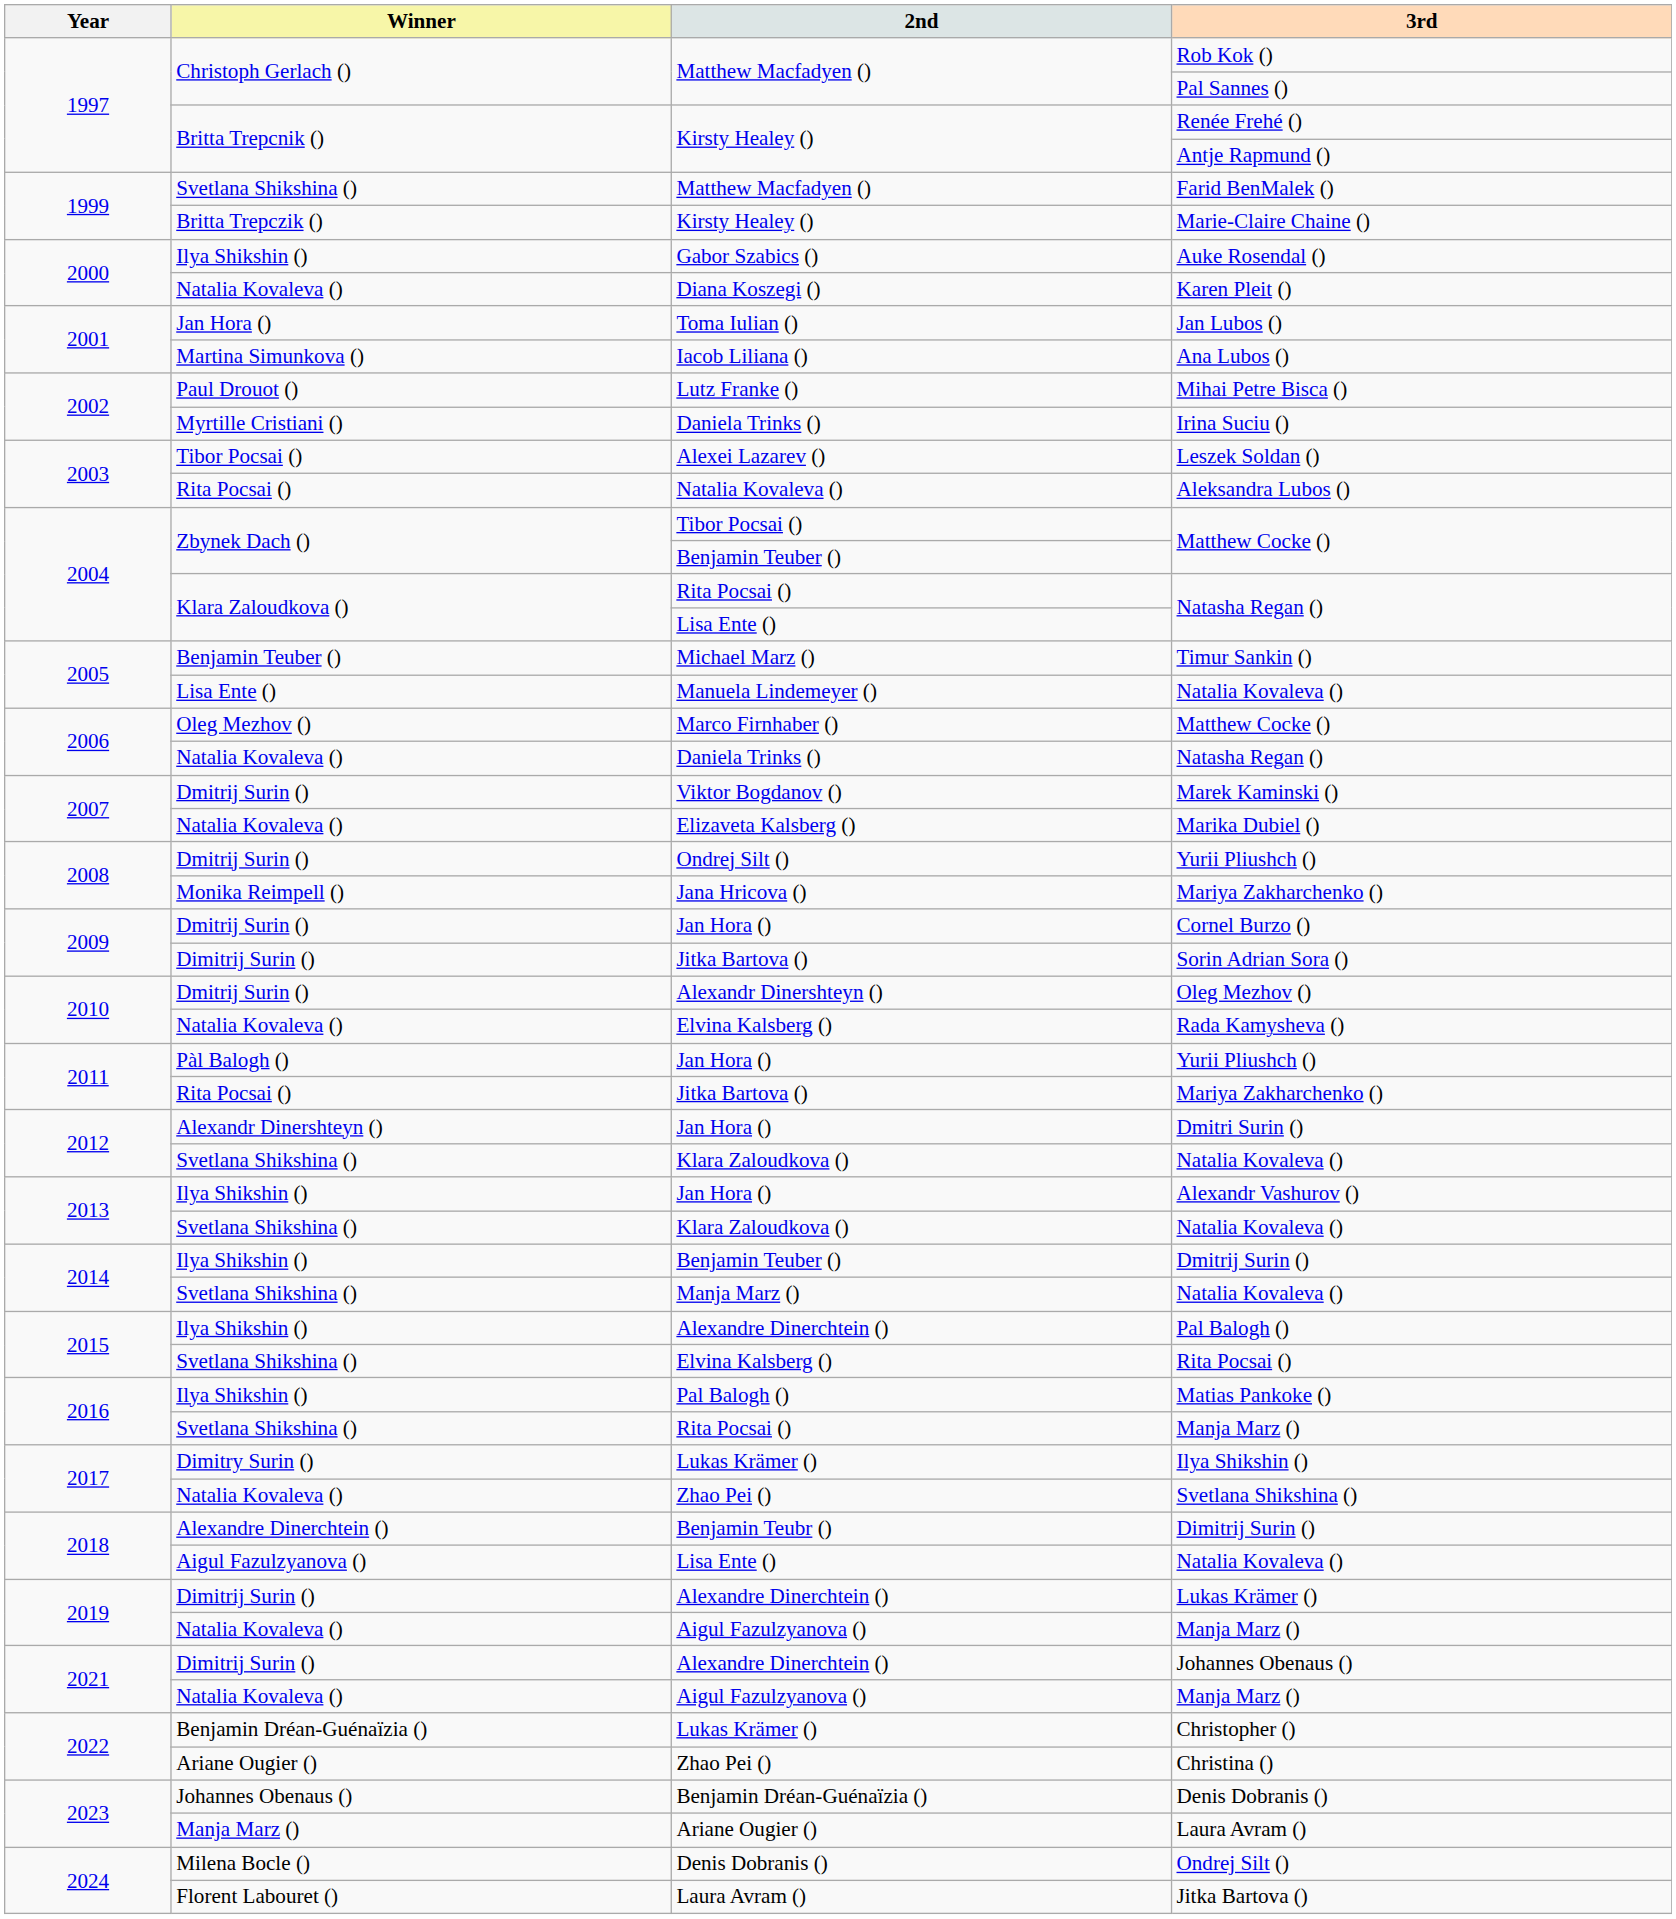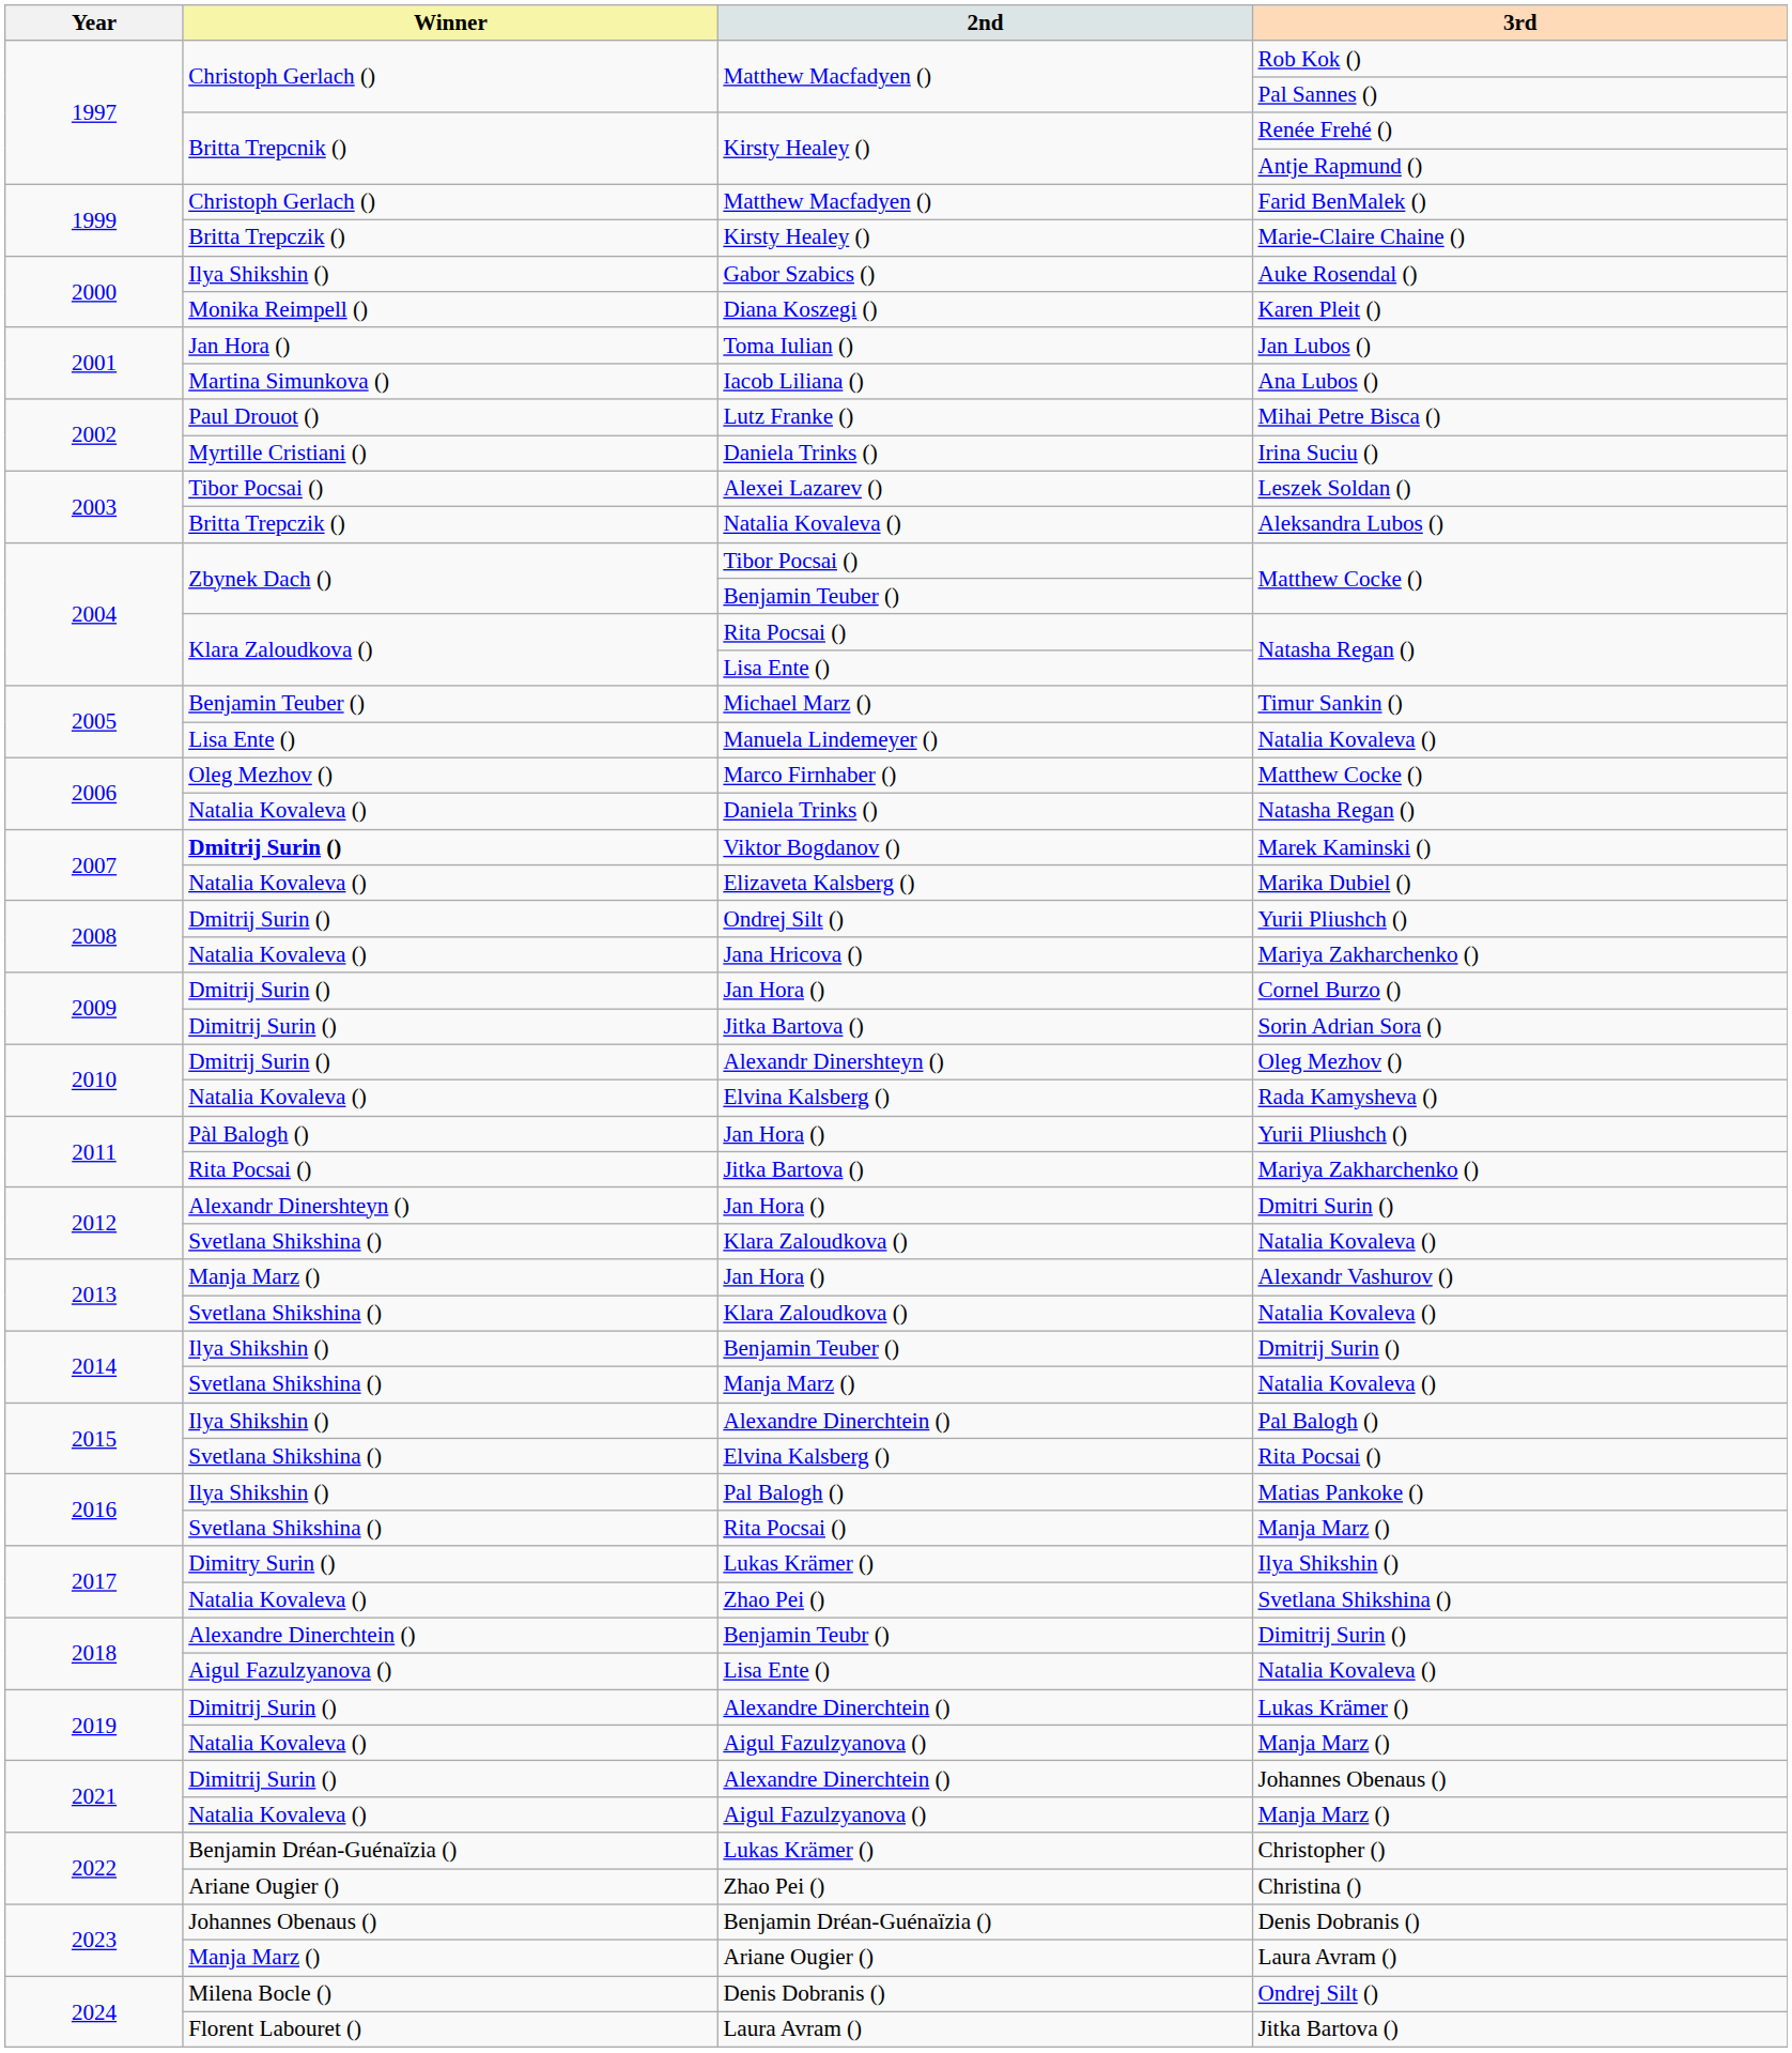Farid BenMalek () | Winner: Svetlana Shikshina () -> Christoph Gerlach ()
Karen Pleit () | Winner: Natalia Kovaleva () -> Monika Reimpell ()
Aleksandra Lubos () | Winner: Rita Pocsai () -> Britta Trepczik ()
Marek Kaminski () | Winner: normal -> bold
Jana Hricova () / Mariya Zakharchenko () | Winner: Monika Reimpell () -> Natalia Kovaleva ()
Alexandr Vashurov () | Winner: Ilya Shikshin () -> Manja Marz ()
